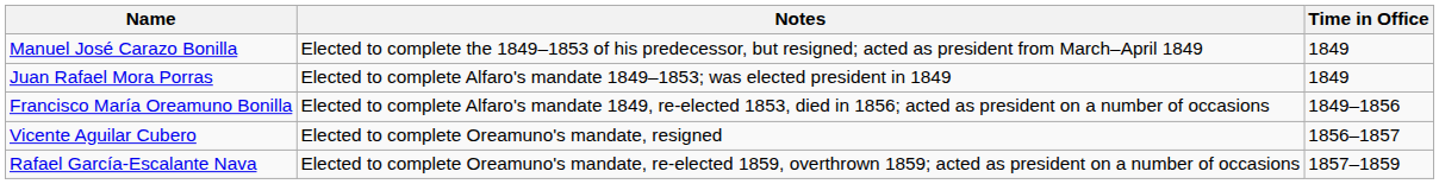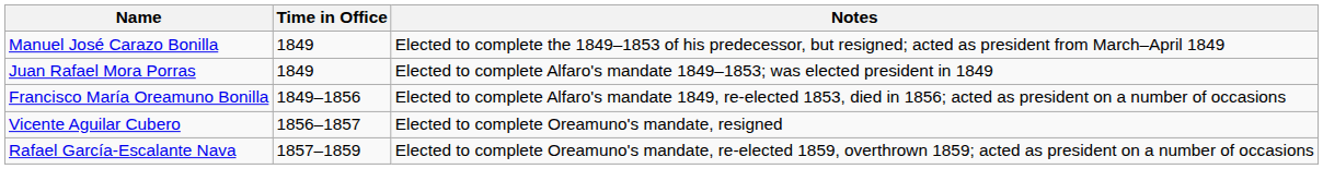columns swapped: Time in Office <-> Notes
